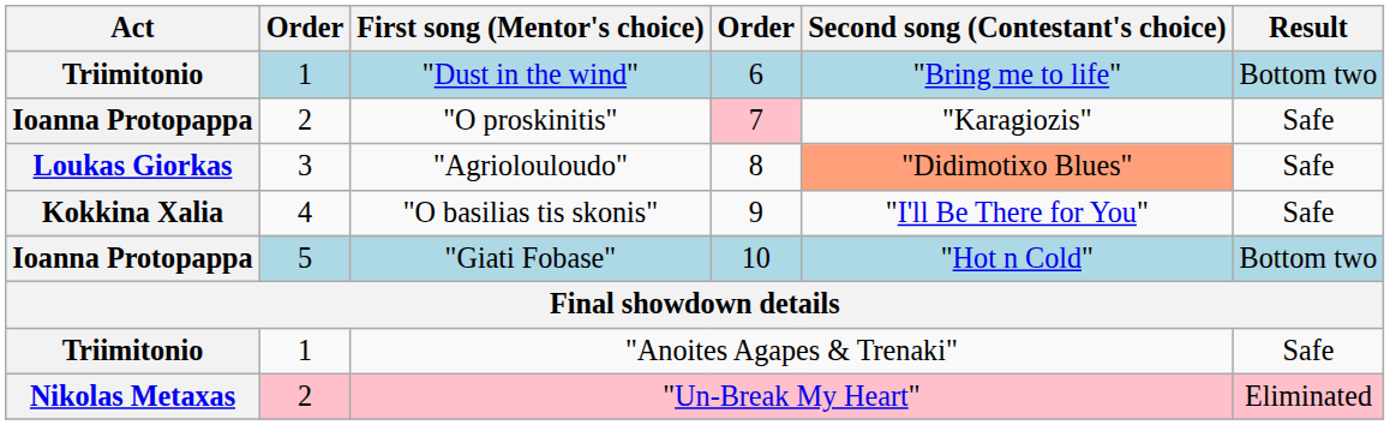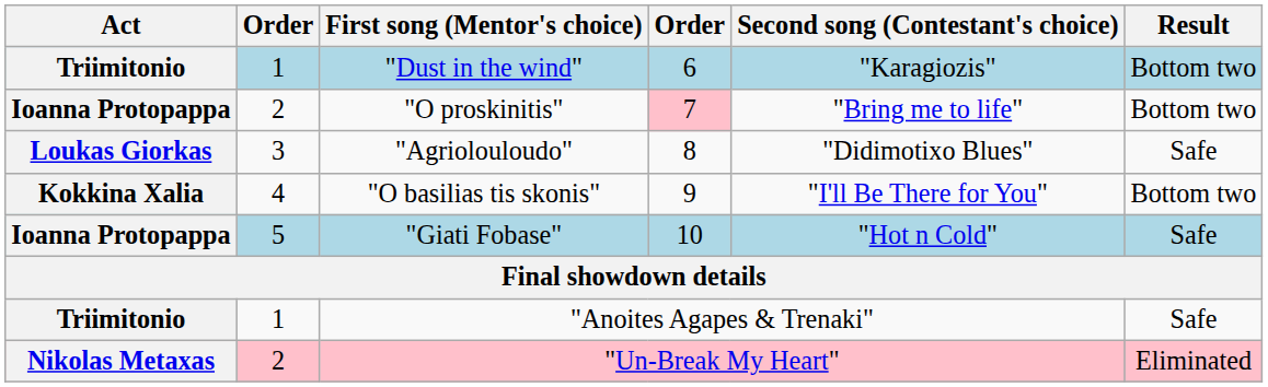"Dust in the wind" | Second song (Contestant's choice): "Bring me to life" -> "Karagiozis"
"O proskinitis" | Second song (Contestant's choice): "Karagiozis" -> "Bring me to life"
"O proskinitis" | Result: Safe -> Bottom two
"Agriolouloudo" | Second song (Contestant's choice): lightsalmon background -> no background
"O basilias tis skonis" | Result: Safe -> Bottom two
"Giati Fobase" | Result: Bottom two -> Safe
